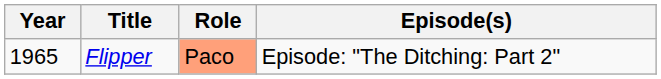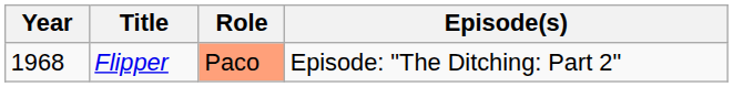Flipper | Year: 1965 -> 1968
